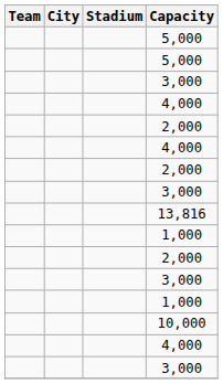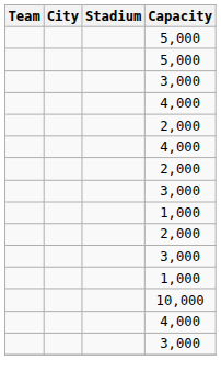- row: 13,816
